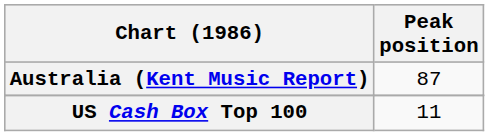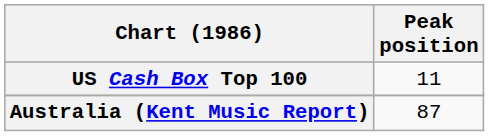rows swapped: Australia (Kent Music Report) <-> US Cash Box Top 100
